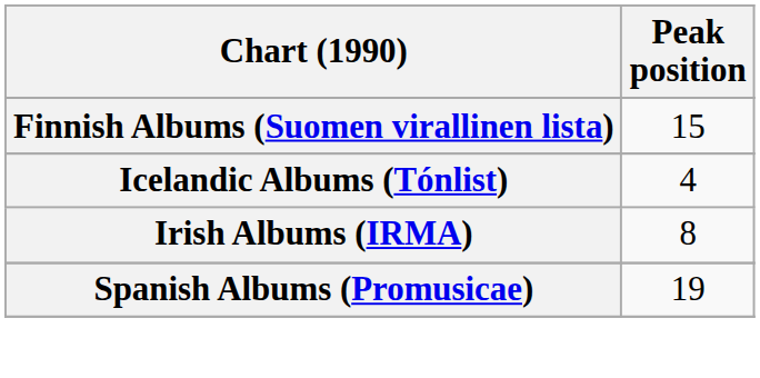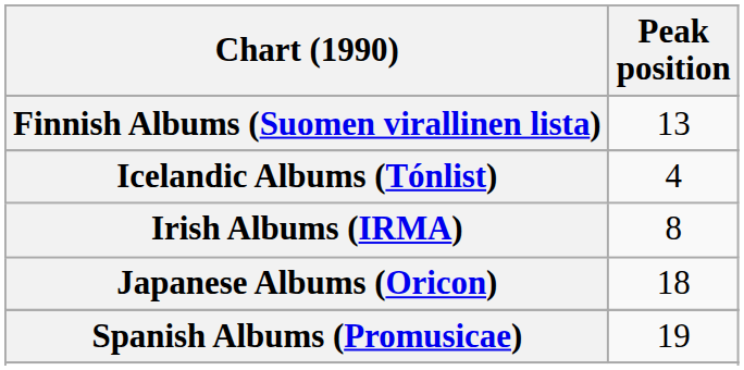Finnish Albums (Suomen virallinen lista) | Peak position: 15 -> 13
+ row: Japanese Albums (Oricon) | 18
